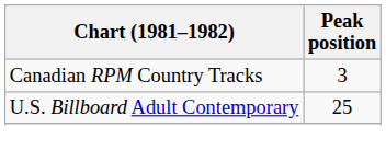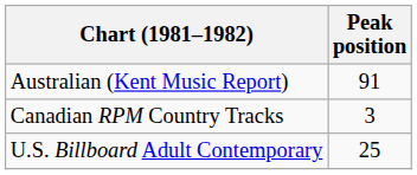+ row: Australian (Kent Music Report) | 91
